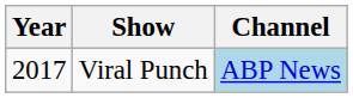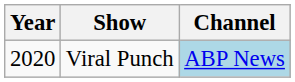Viral Punch | Year: 2017 -> 2020
